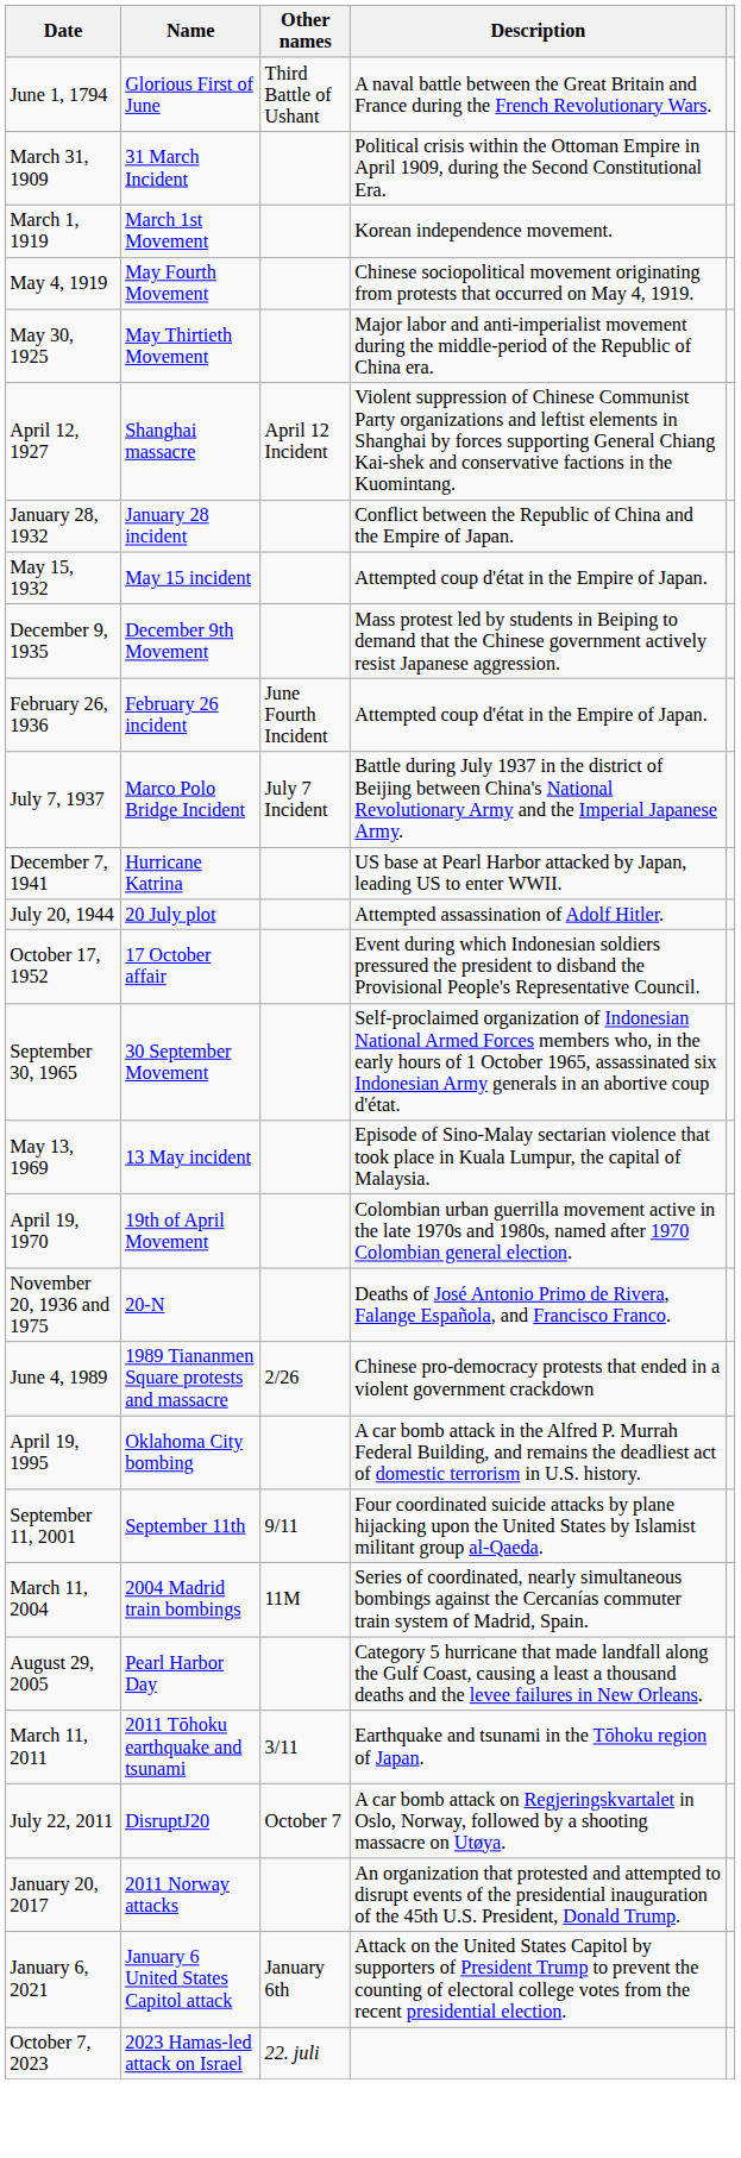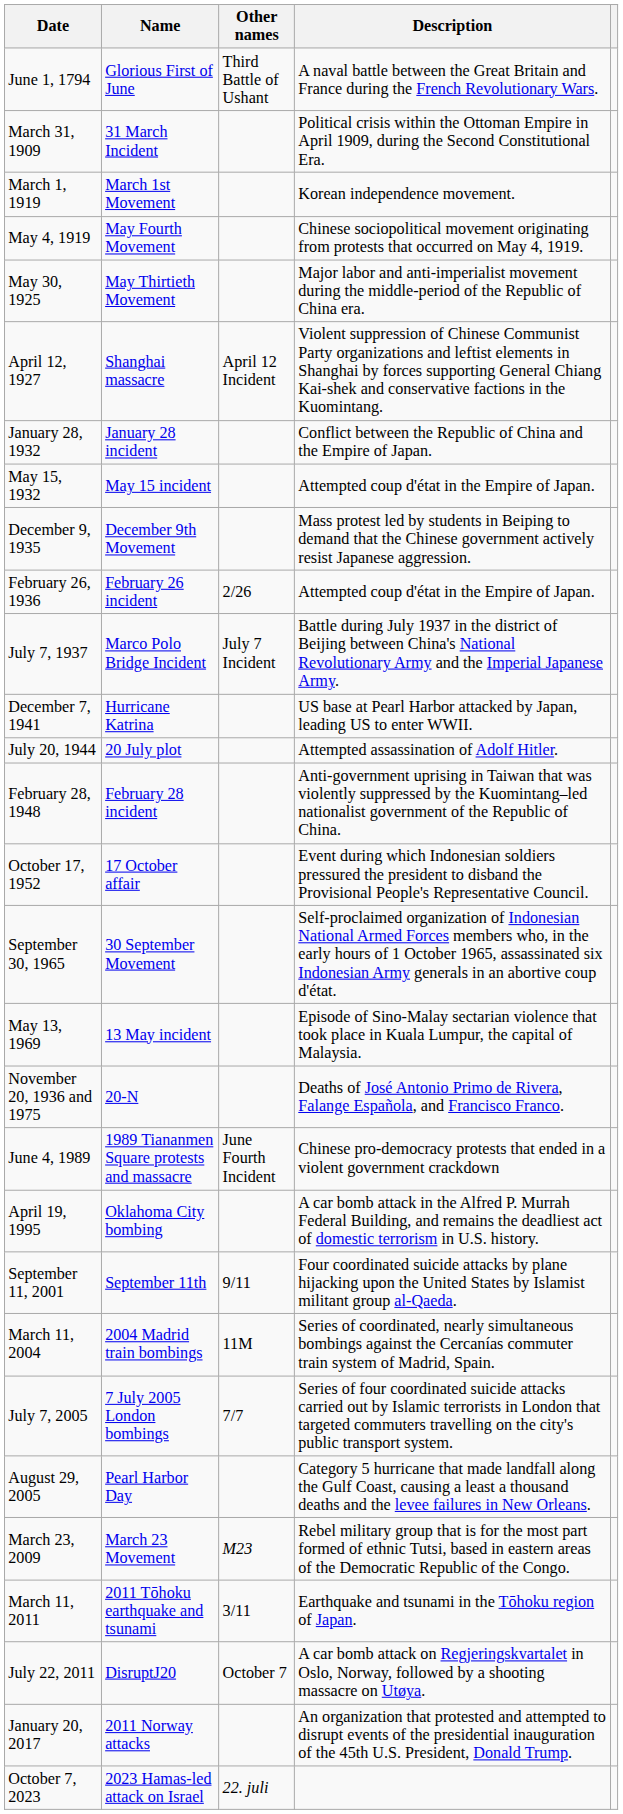February 26, 1936 | Other names: June Fourth Incident -> 2/26
+ row: February 28, 1948 | February 28 incident | Anti-government uprising in Taiwan that was violently suppressed by the Kuomintang–led nationalist government of the Republic of China.
- row: April 19, 1970 | 19th of April Movement | Colombian urban guerrilla movement active in the late 1970s and 1980s, named after 1970 Colombian general election.
June 4, 1989 | Other names: 2/26 -> June Fourth Incident
+ row: July 7, 2005 | 7 July 2005 London bombings | 7/7 | Series of four coordinated suicide attacks carried out by Islamic terrorists in London that targeted commuters travelling on the city's public transport system.
+ row: March 23, 2009 | March 23 Movement | M23 | Rebel military group that is for the most part formed of ethnic Tutsi, based in eastern areas of the Democratic Republic of the Congo.
- row: January 6, 2021 | January 6 United States Capitol attack | January 6th | Attack on the United States Capitol by supporters of President Trump to prevent the counting of electoral college votes from the recent presidential election.
